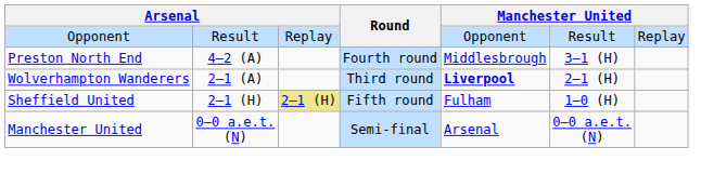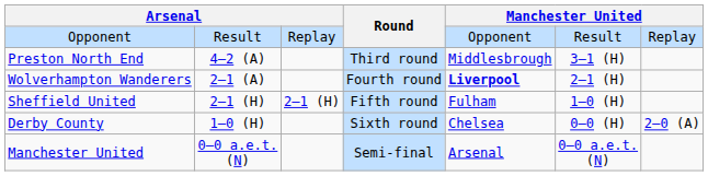Preston North End | Round: Fourth round -> Third round
Wolverhampton Wanderers | Round: Third round -> Fourth round
Sheffield United | column 3: khaki background -> no background
+ row: Derby County | 1–0 (H) | Sixth round | Chelsea | 0–0 (H) | 2–0 (A)
